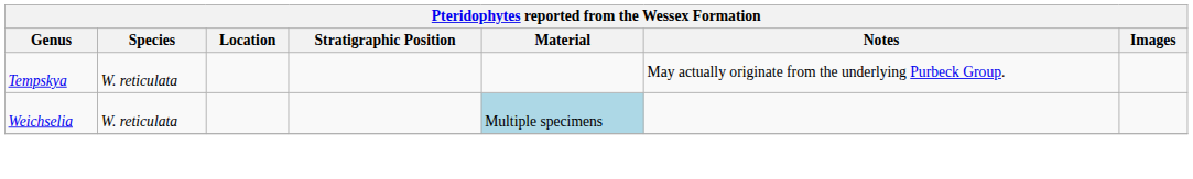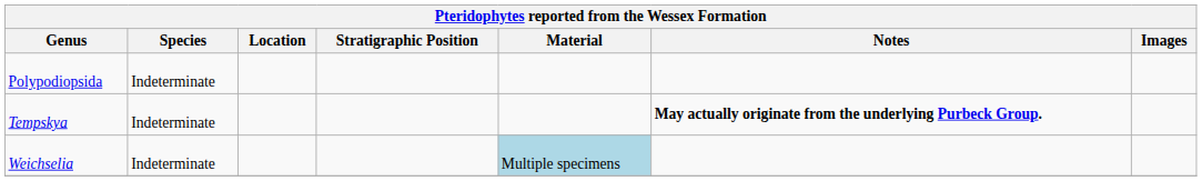+ row: Polypodiopsida | Indeterminate
Tempskya | Species: W. reticulata -> Indeterminate
Tempskya | Notes: normal -> bold
Weichselia | Species: W. reticulata -> Indeterminate
